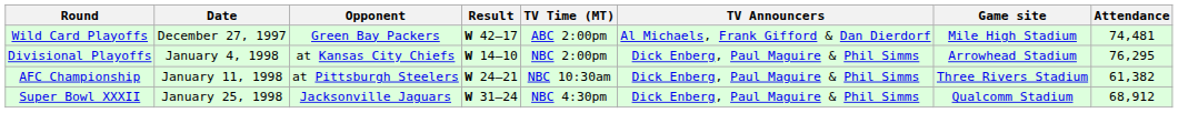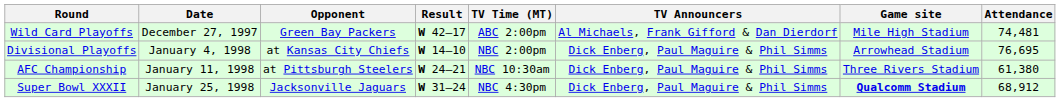Divisional Playoffs | Attendance: 76,295 -> 76,695
AFC Championship | Attendance: 61,382 -> 61,380
Super Bowl XXXII | Game site: normal -> bold
